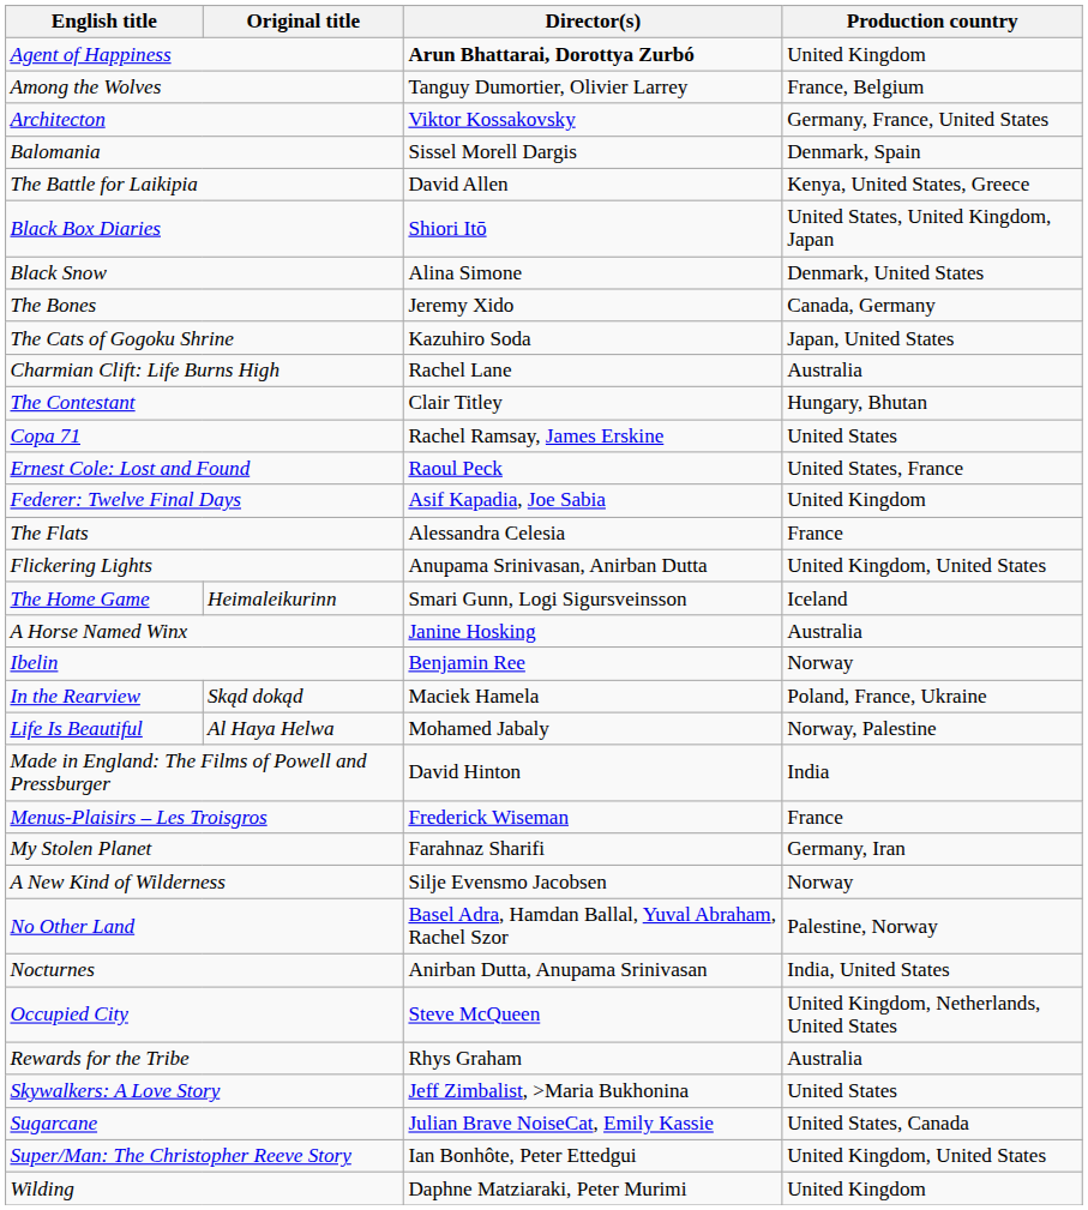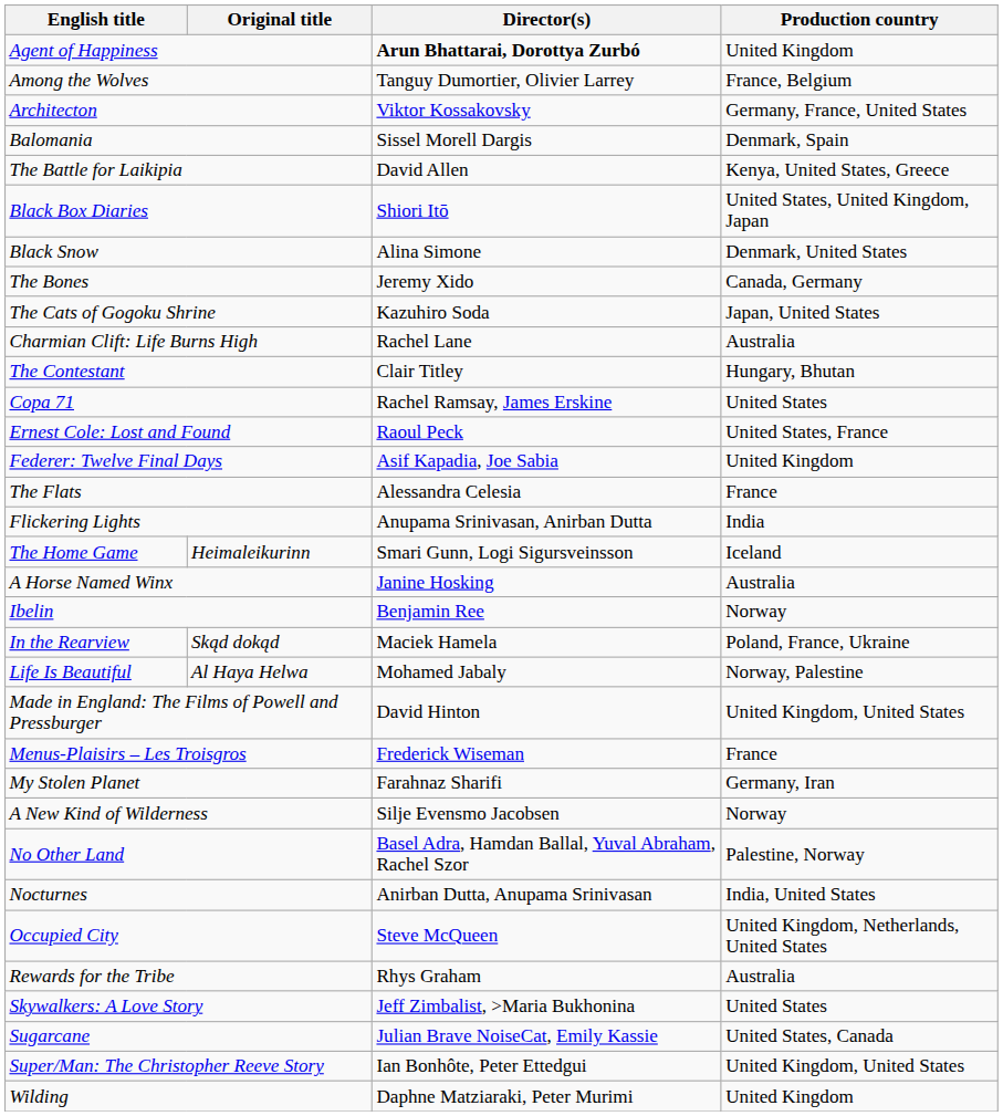Flickering Lights | Production country: United Kingdom, United States -> India
Made in England: The Films of Powell and Pressburger | Production country: India -> United Kingdom, United States
